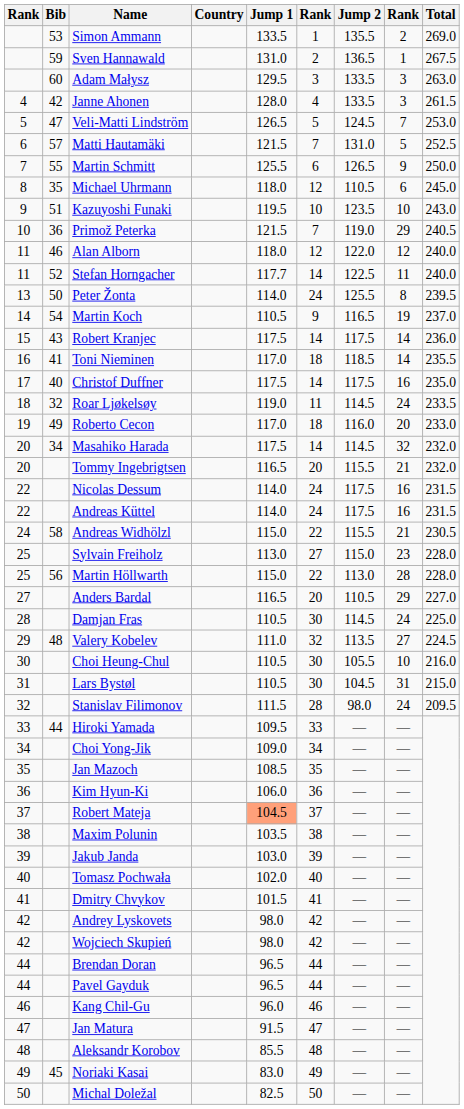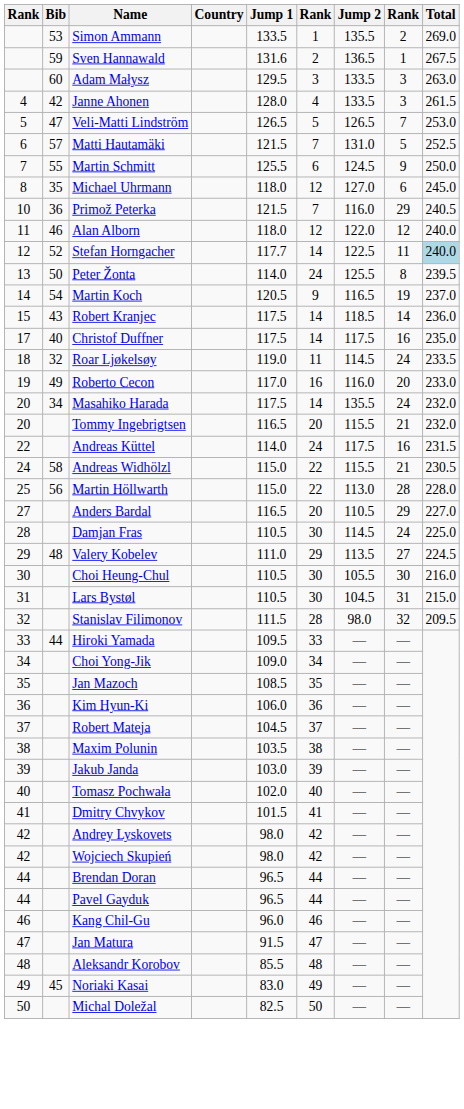Sven Hannawald | Jump 1: 131.0 -> 131.6
Veli-Matti Lindström | Jump 2: 124.5 -> 126.5
Martin Schmitt | Jump 2: 126.5 -> 124.5
Michael Uhrmann | Jump 2: 110.5 -> 127.0
- row: 9 | 51 | Kazuyoshi Funaki | 119.5 | 10 | 123.5 | 10 | 243.0
Primož Peterka | Jump 2: 119.0 -> 116.0
Stefan Horngacher | column 1: 11 -> 12
Stefan Horngacher | Total: no background -> lightblue background
Martin Koch | Jump 1: 110.5 -> 120.5
Robert Kranjec | Jump 2: 117.5 -> 118.5
- row: 16 | 41 | Toni Nieminen | 117.0 | 18 | 118.5 | 14 | 235.5
Roberto Cecon | column 6: 18 -> 16
Masahiko Harada | Jump 2: 114.5 -> 135.5
Masahiko Harada | column 8: 32 -> 24
- row: 22 | Nicolas Dessum | 114.0 | 24 | 117.5 | 16 | 231.5
- row: 25 | Sylvain Freiholz | 113.0 | 27 | 115.0 | 23 | 228.0
Valery Kobelev | column 6: 32 -> 29
Choi Heung-Chul | column 8: 10 -> 30
Stanislav Filimonov | column 8: 24 -> 32
Robert Mateja | Jump 1: lightsalmon background -> no background
